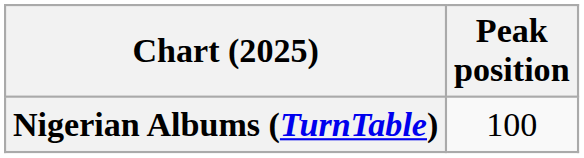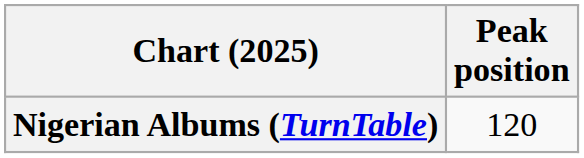Nigerian Albums (TurnTable) | Peak position: 100 -> 120
